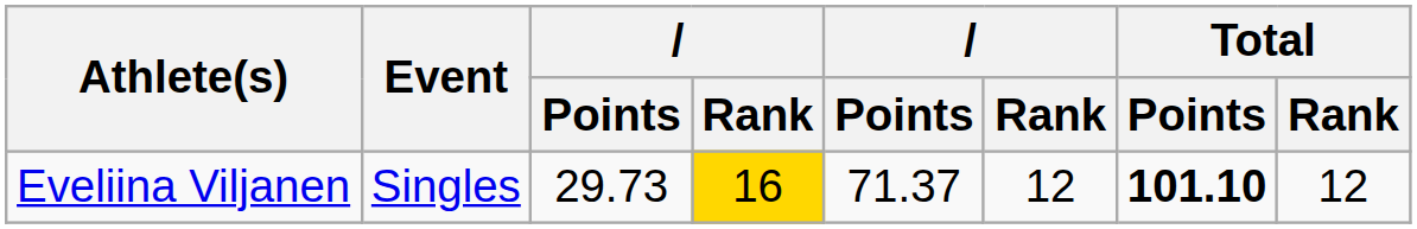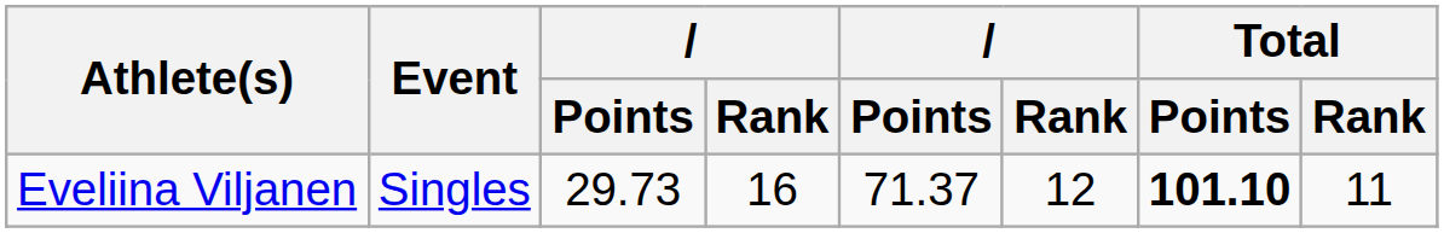Eveliina Viljanen | column 4: gold background -> no background
Eveliina Viljanen | Total / Rank: 12 -> 11
